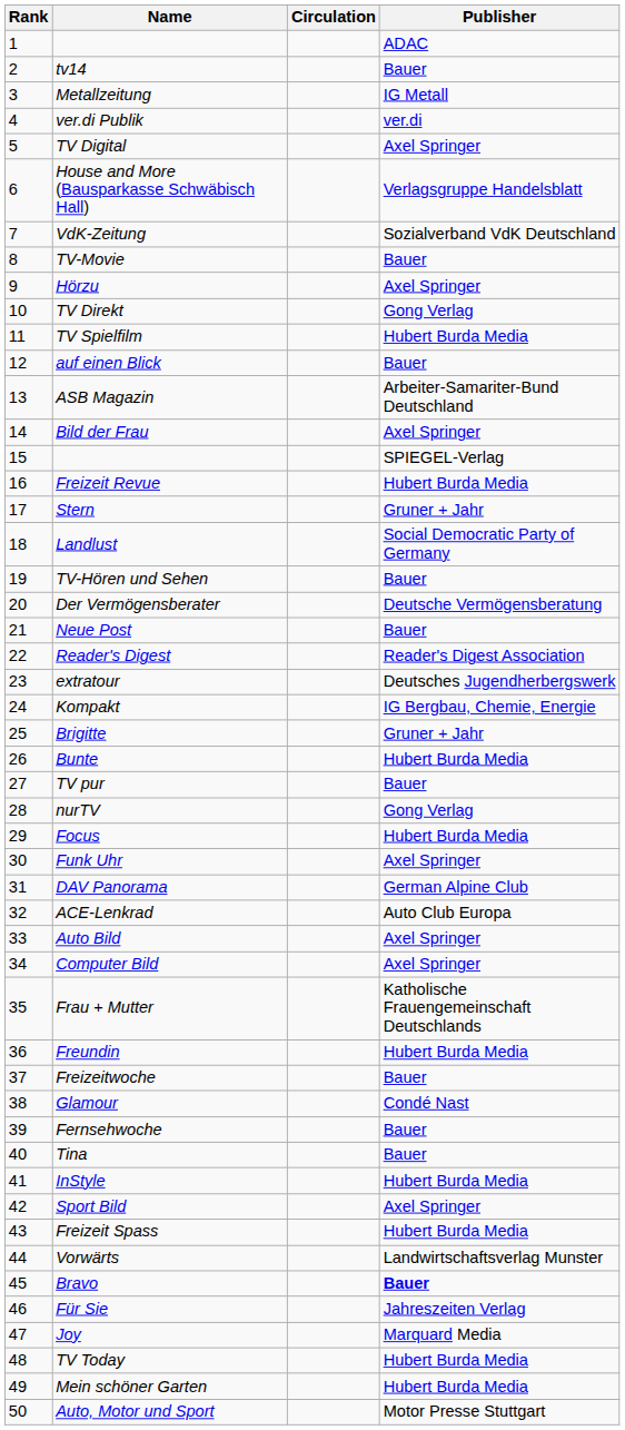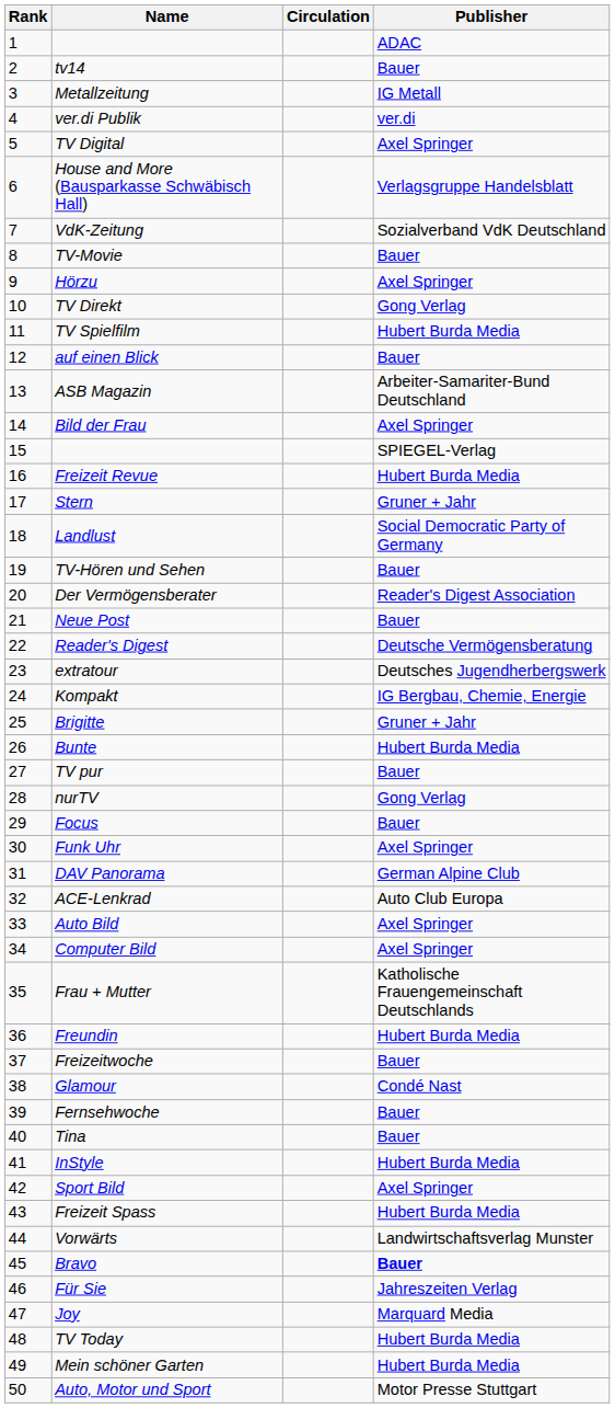Der Vermögensberater | Publisher: Deutsche Vermögensberatung -> Reader's Digest Association
Reader's Digest | Publisher: Reader's Digest Association -> Deutsche Vermögensberatung
Focus | Publisher: Hubert Burda Media -> Bauer
